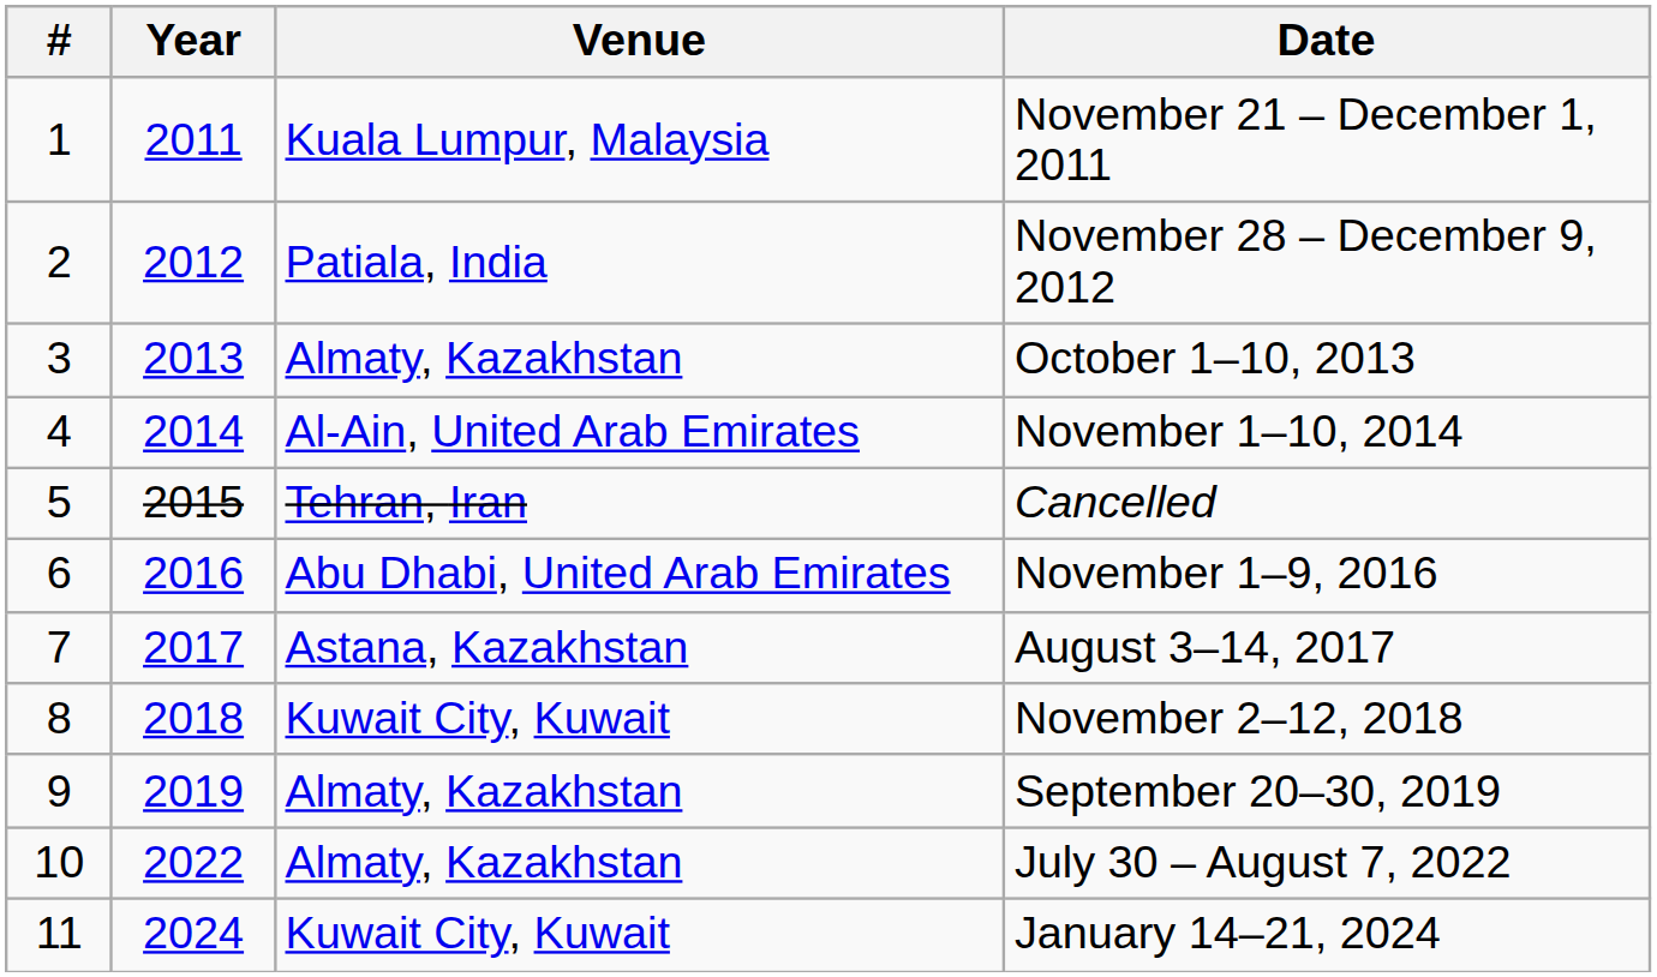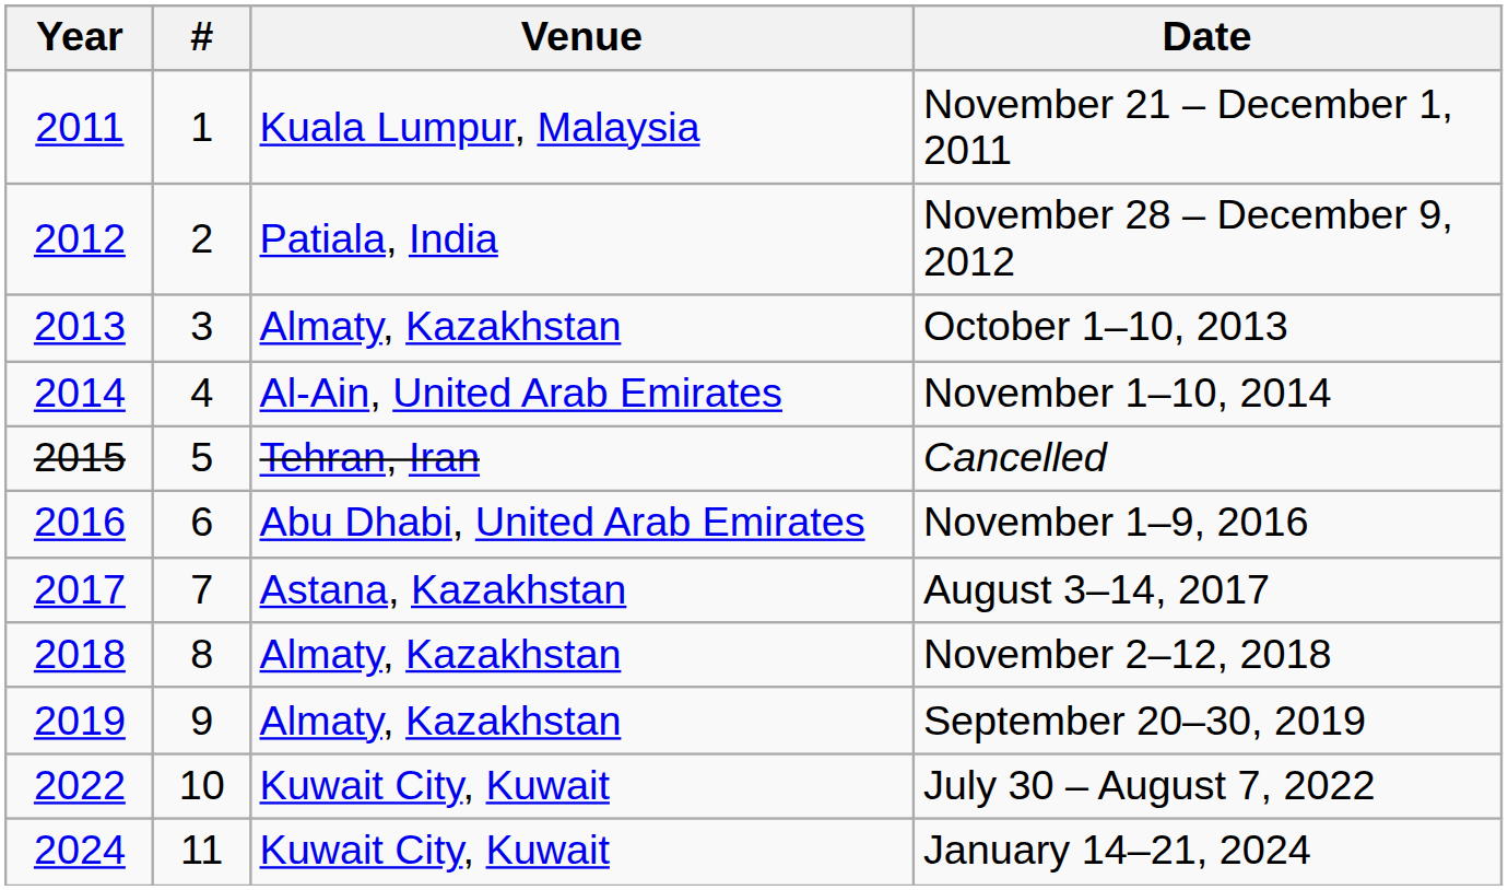columns swapped: # <-> Year
November 2–12, 2018 | Venue: Kuwait City, Kuwait -> Almaty, Kazakhstan
July 30 – August 7, 2022 | Venue: Almaty, Kazakhstan -> Kuwait City, Kuwait
